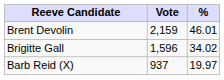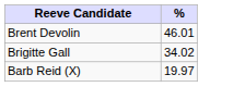- column: Vote | 2,159 | 1,596 | 937
